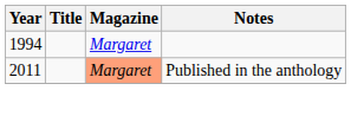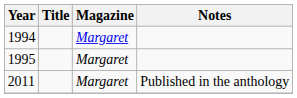+ row: 1995 | Margaret
2011 | Magazine: lightsalmon background -> no background
